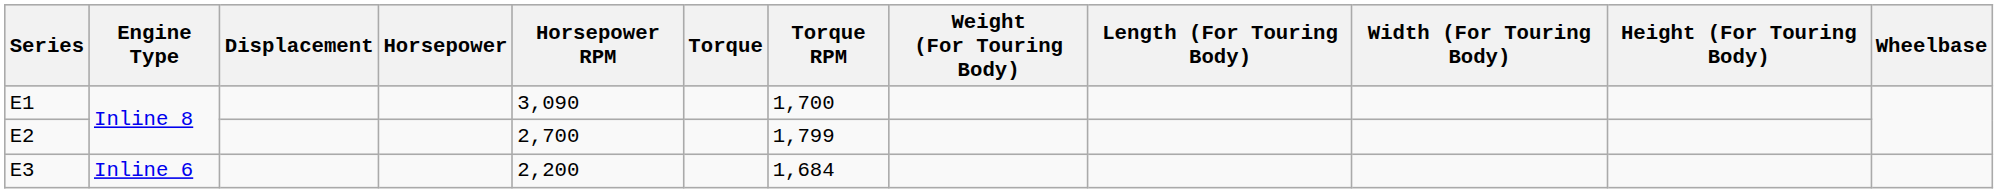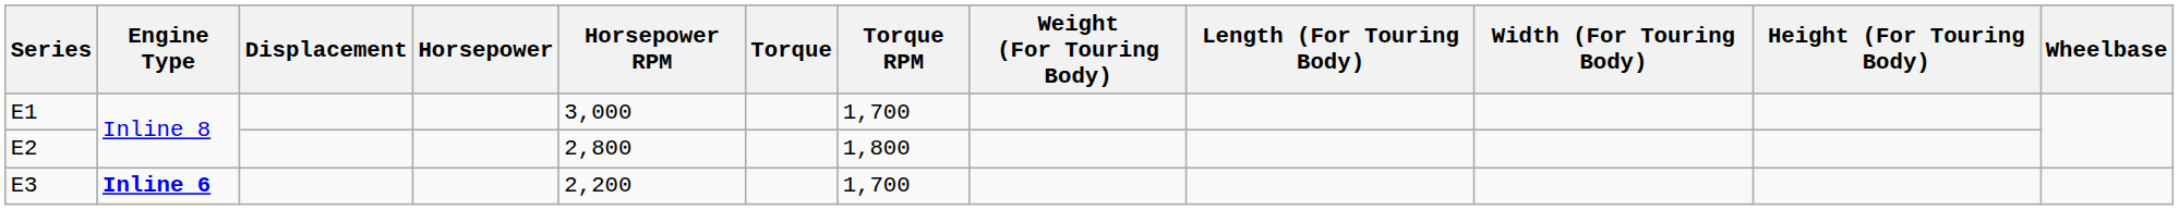E1 | Horsepower RPM: 3,090 -> 3,000
E2 | Horsepower RPM: 2,700 -> 2,800
E2 | Torque RPM: 1,799 -> 1,800
E3 | Engine Type: normal -> bold
E3 | Torque RPM: 1,684 -> 1,700
